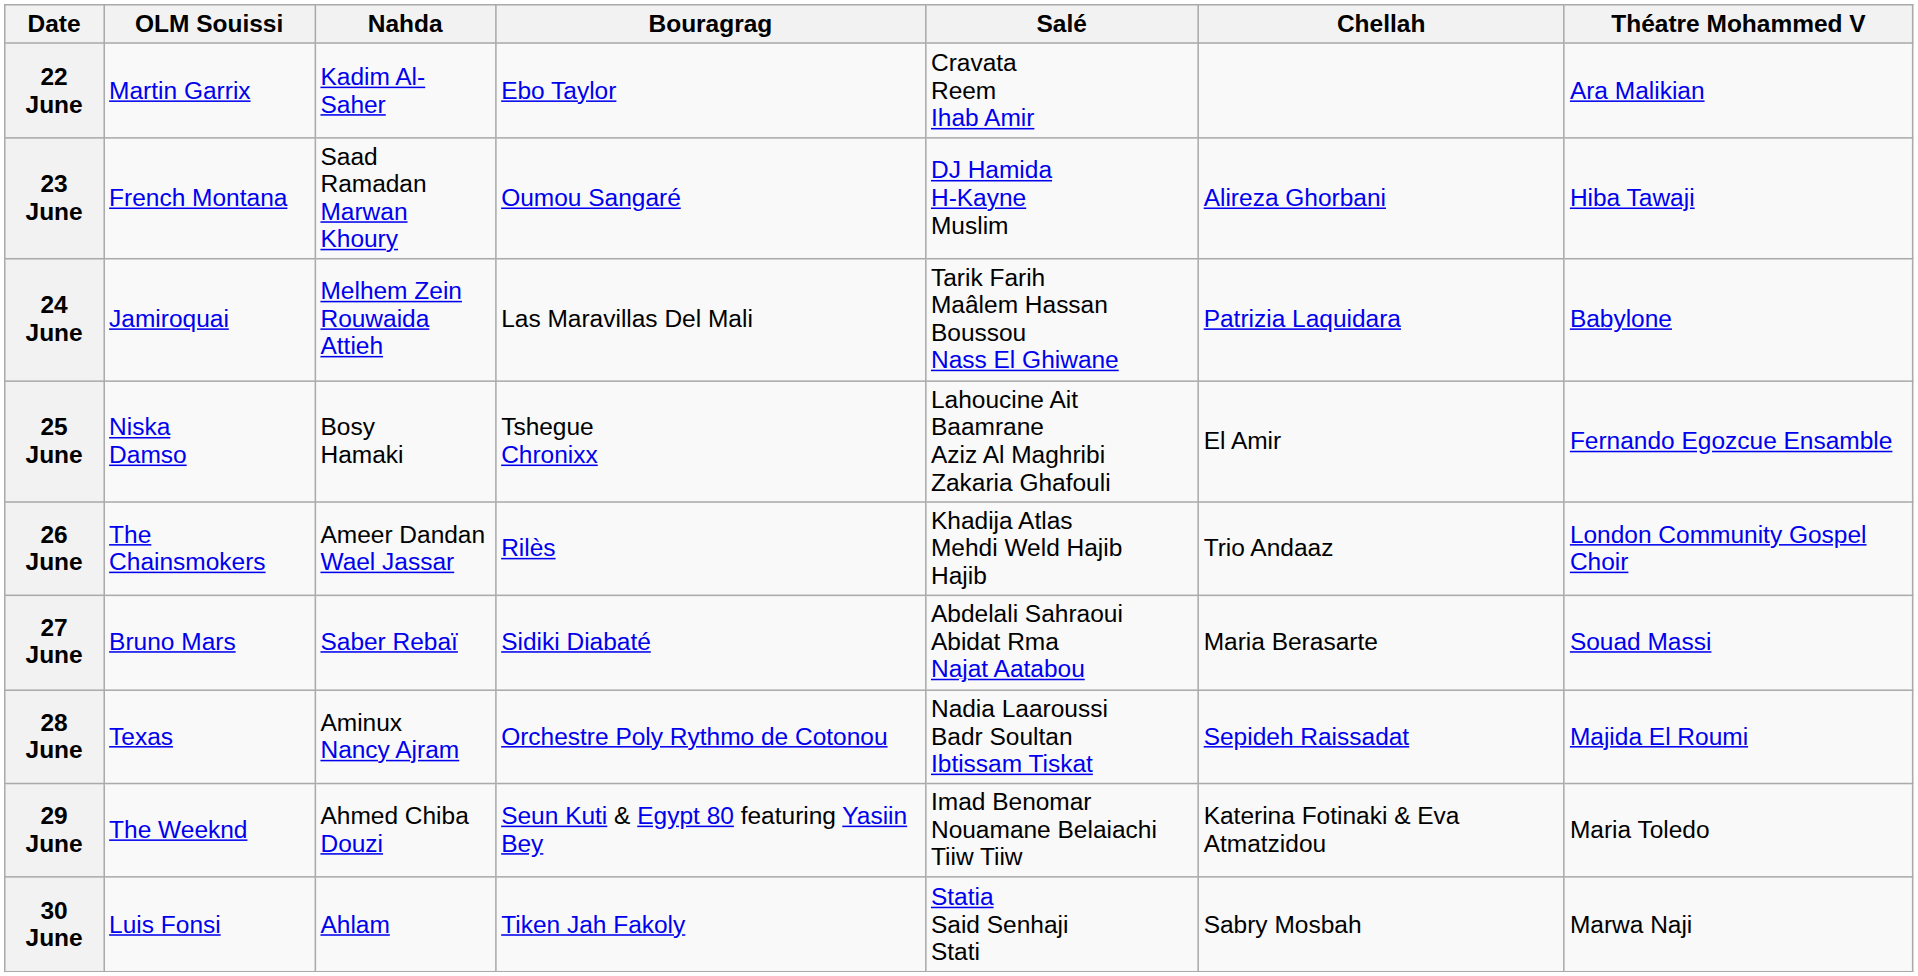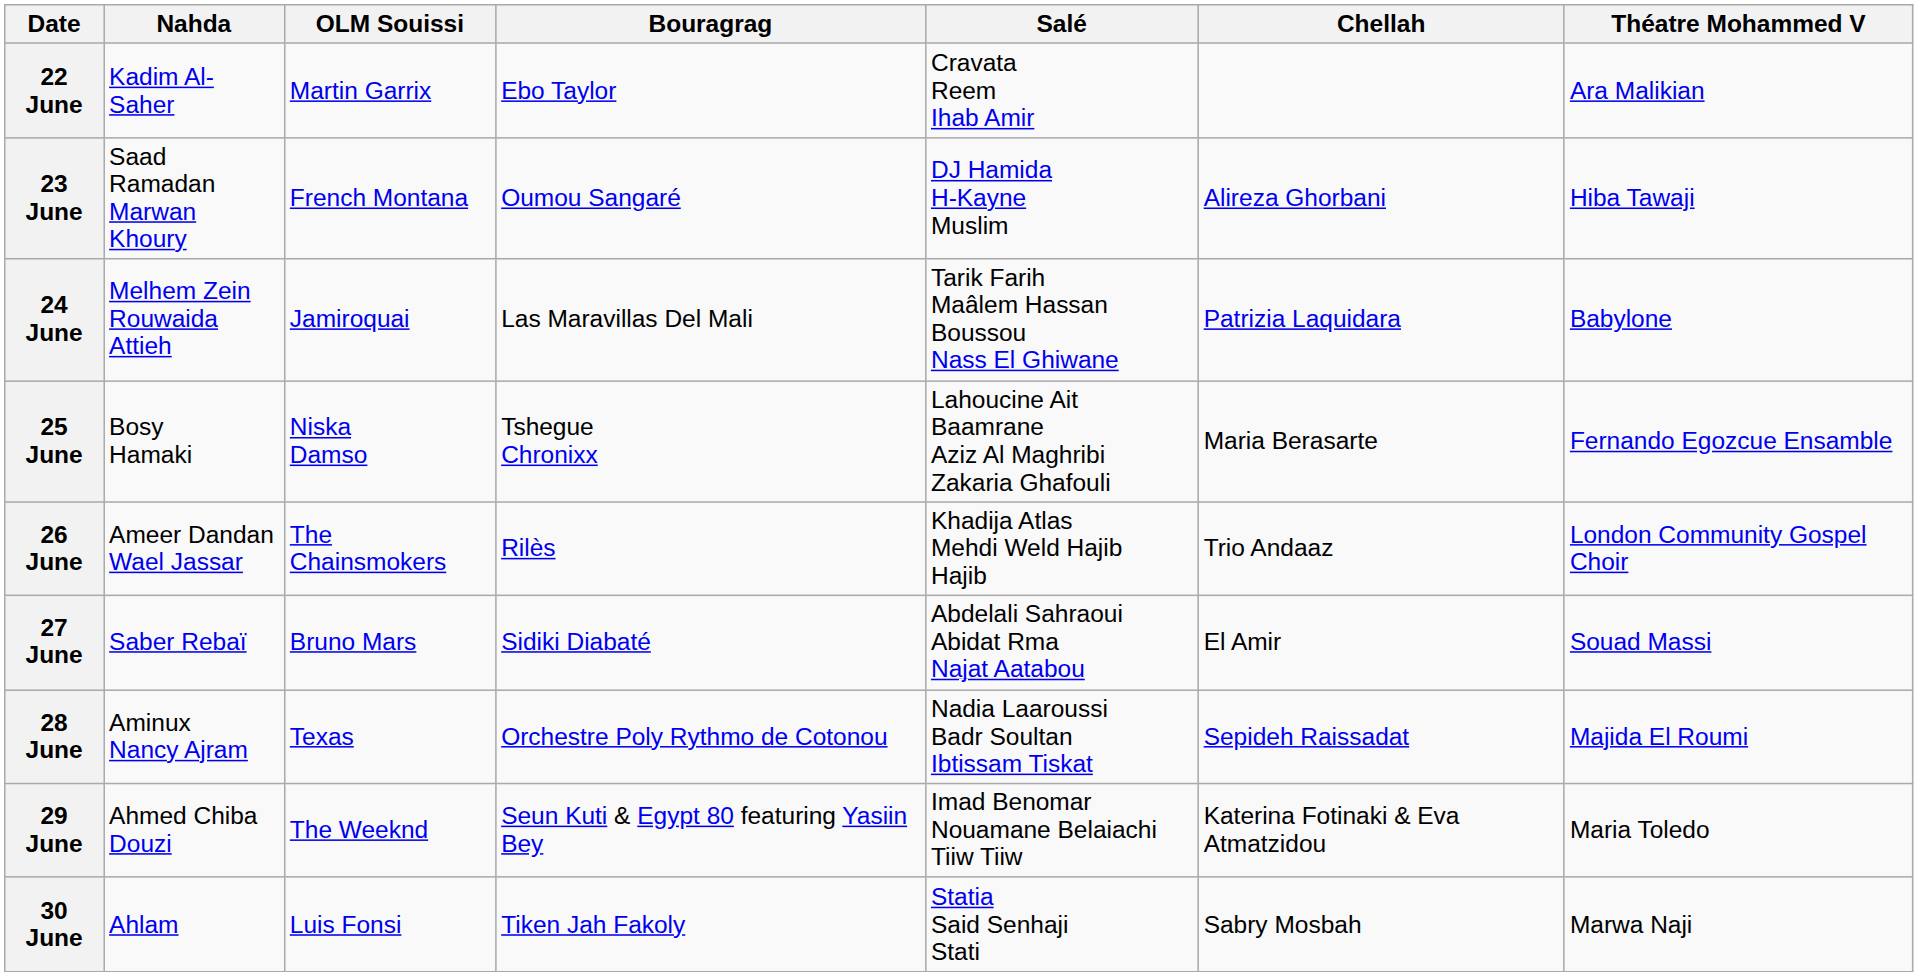columns swapped: OLM Souissi <-> Nahda
25 June | Chellah: El Amir -> Maria Berasarte
27 June | Chellah: Maria Berasarte -> El Amir
